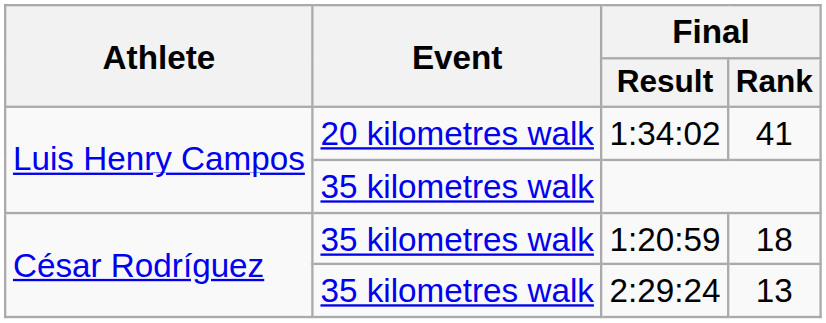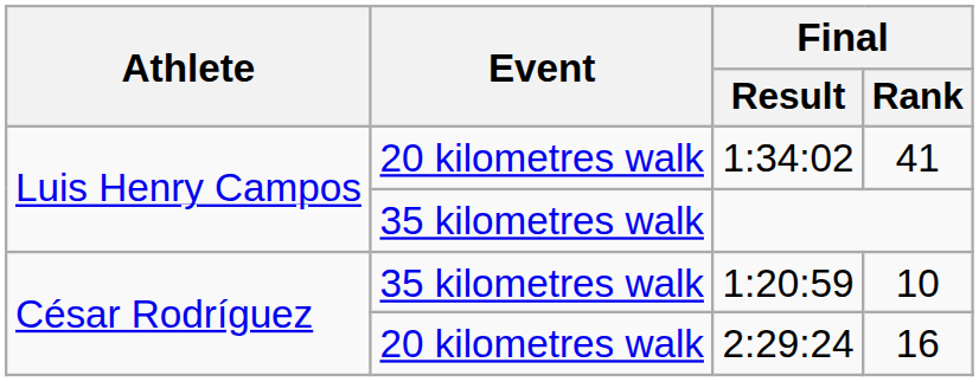1:20:59 | Final / Rank: 18 -> 10
2:29:24 | Event: 35 kilometres walk -> 20 kilometres walk
2:29:24 | Final / Rank: 13 -> 16
